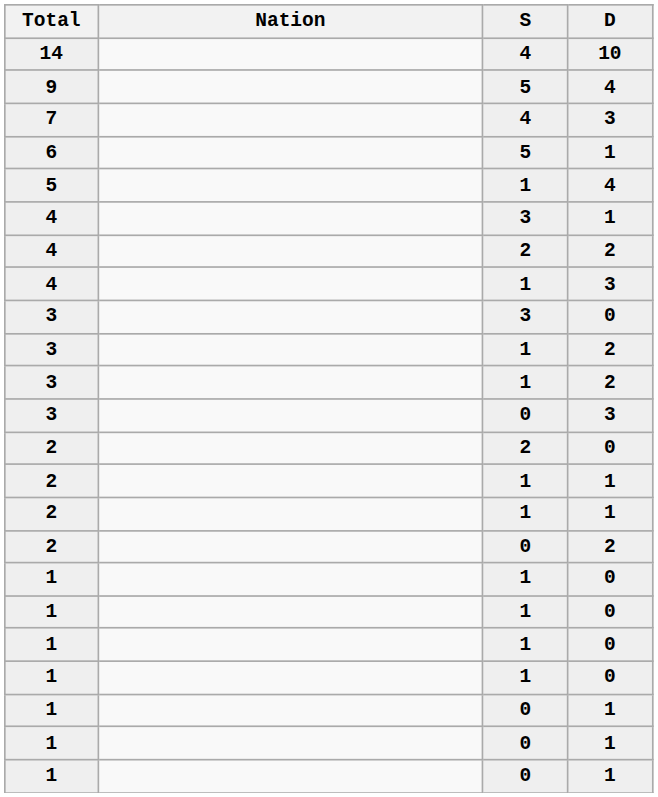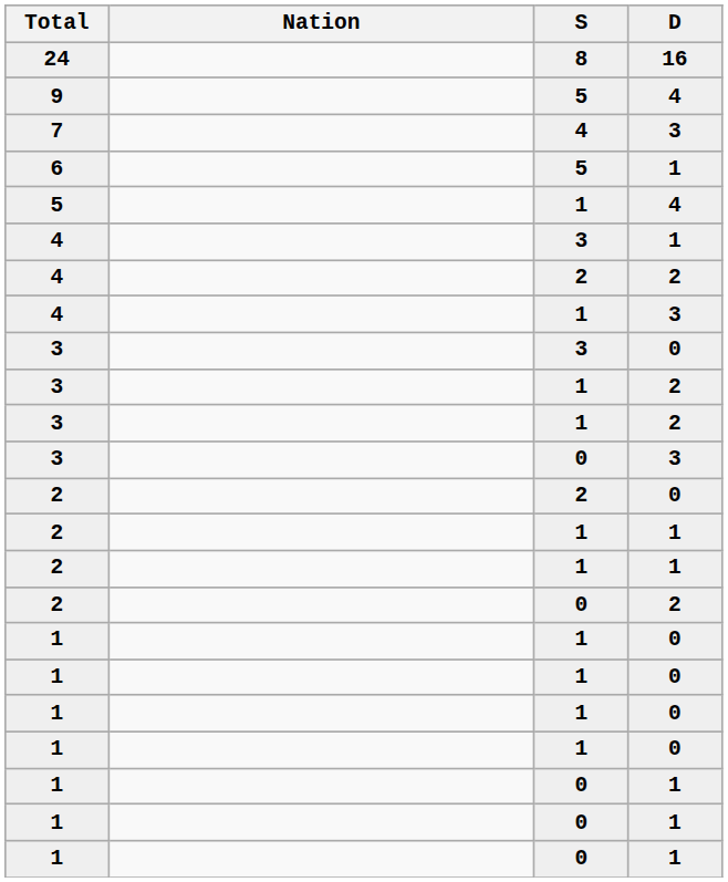+ row: 24 | 8 | 16
- row: 14 | 4 | 10
